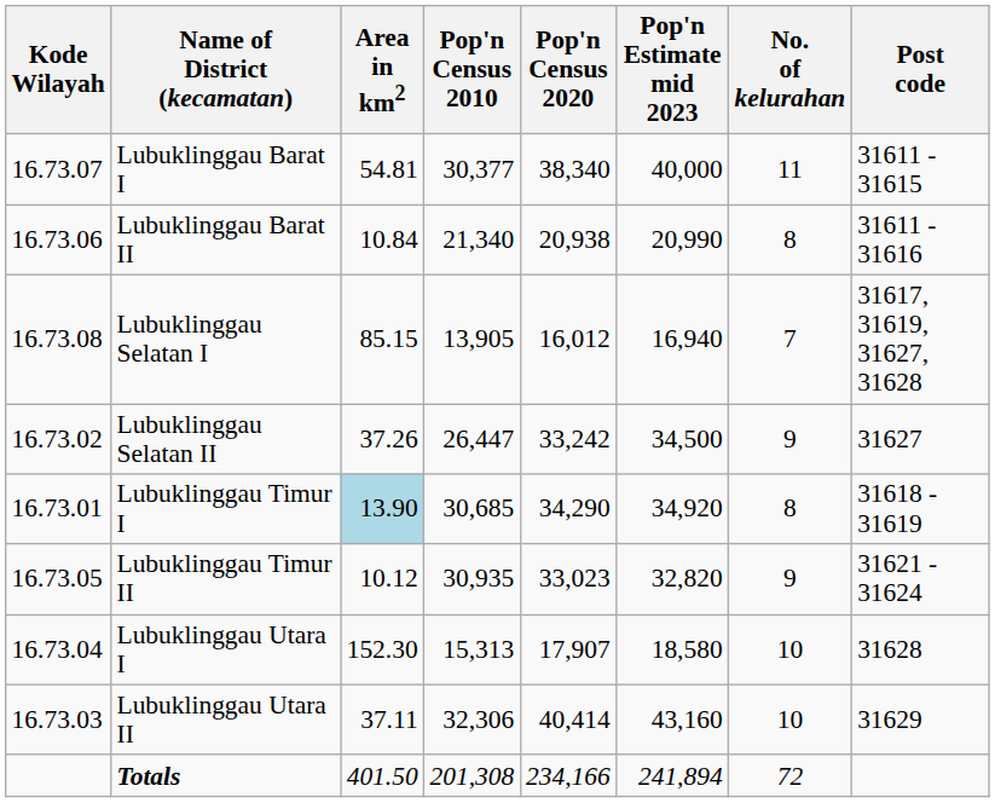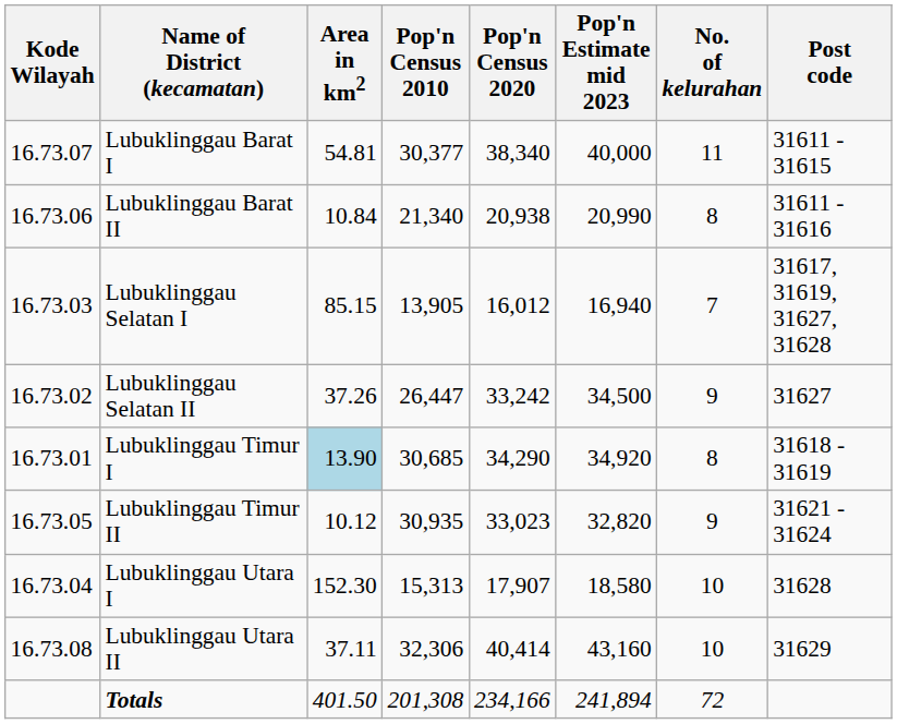Lubuklinggau Selatan I | Kode Wilayah: 16.73.08 -> 16.73.03
Lubuklinggau Utara II | Kode Wilayah: 16.73.03 -> 16.73.08
